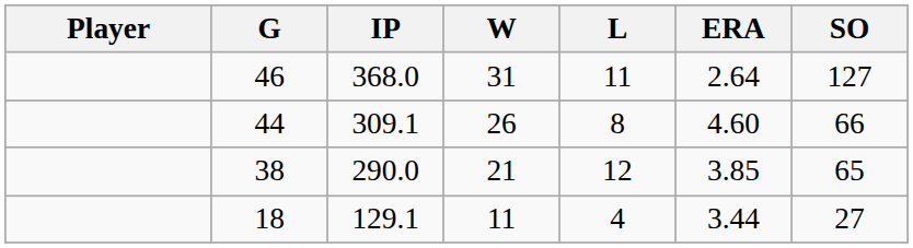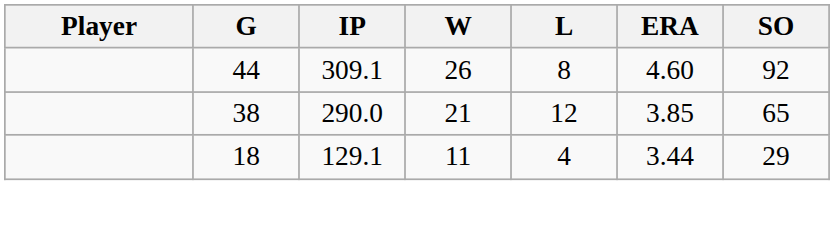- row: 46 | 368.0 | 31 | 11 | 2.64 | 127
309.1 | SO: 66 -> 92
129.1 | SO: 27 -> 29
